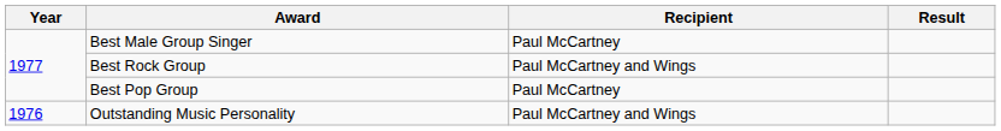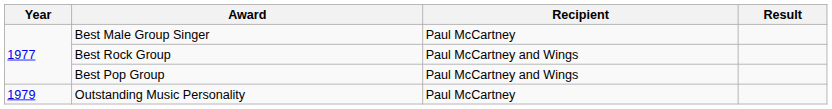Best Pop Group | Recipient: Paul McCartney -> Paul McCartney and Wings
Outstanding Music Personality | Year: 1976 -> 1979
Outstanding Music Personality | Recipient: Paul McCartney and Wings -> Paul McCartney
